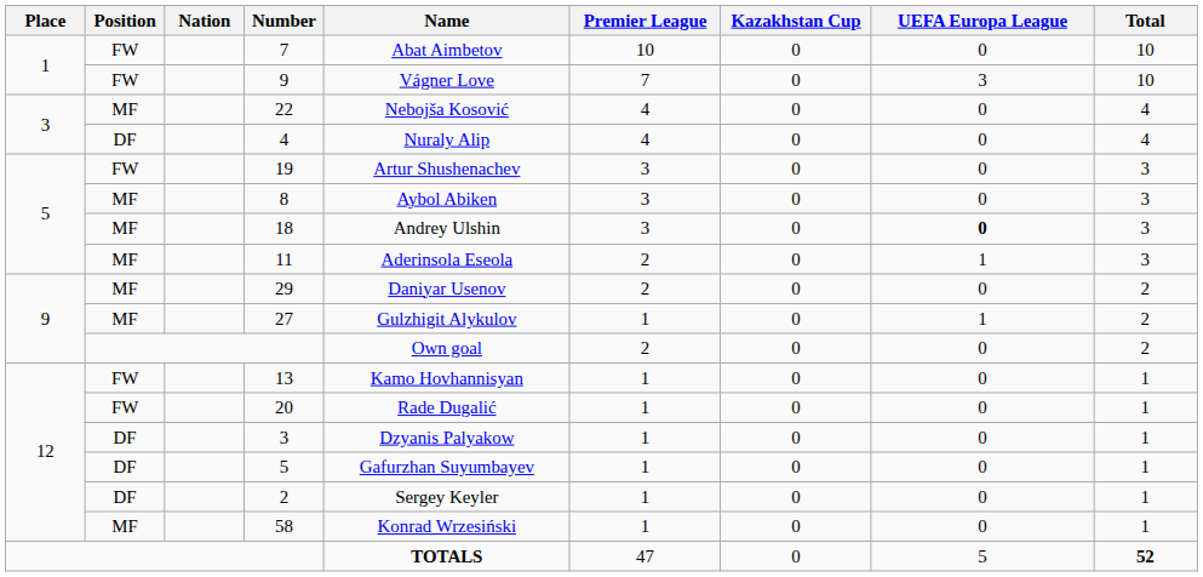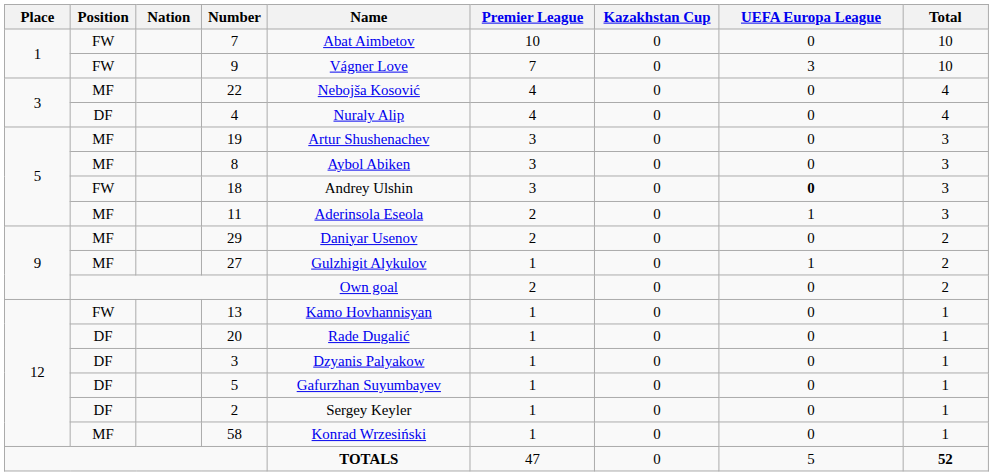19 | Position: FW -> MF
18 | Position: MF -> FW
20 | Position: FW -> DF
